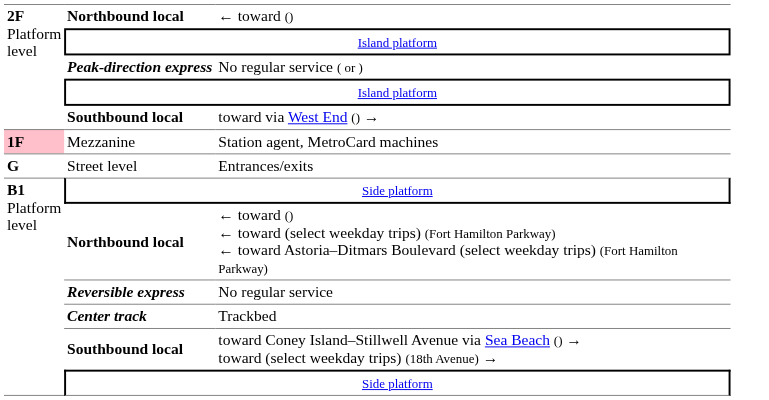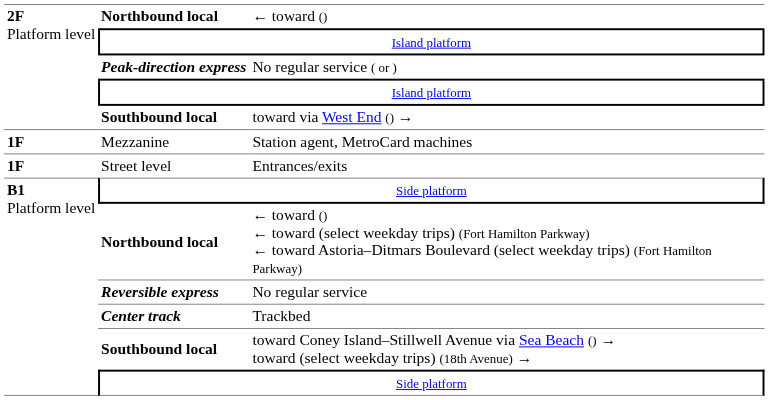Station agent, MetroCard machines | column 1: pink background -> no background
Entrances/exits | column 1: G -> 1F
